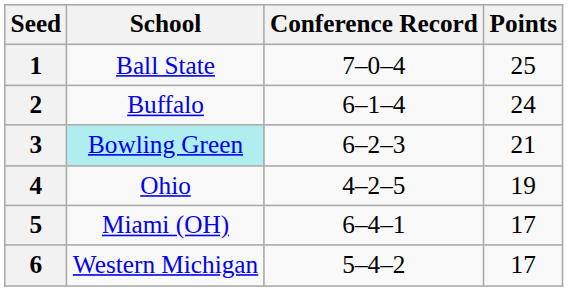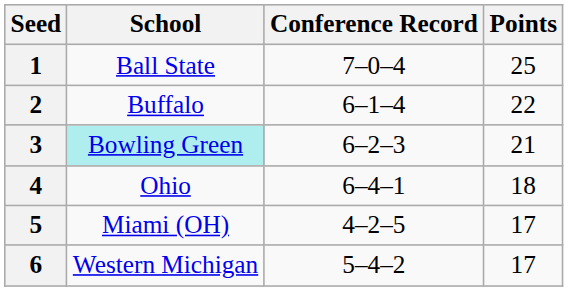2 | Points: 24 -> 22
4 | Conference Record: 4–2–5 -> 6–4–1
4 | Points: 19 -> 18
5 | Conference Record: 6–4–1 -> 4–2–5
